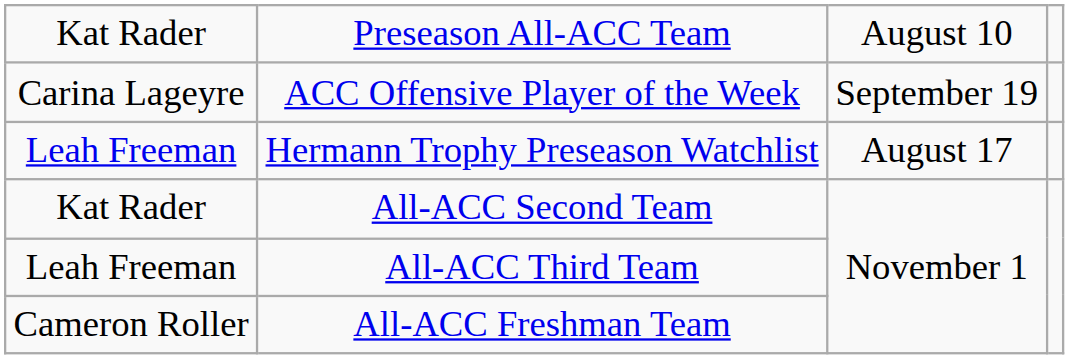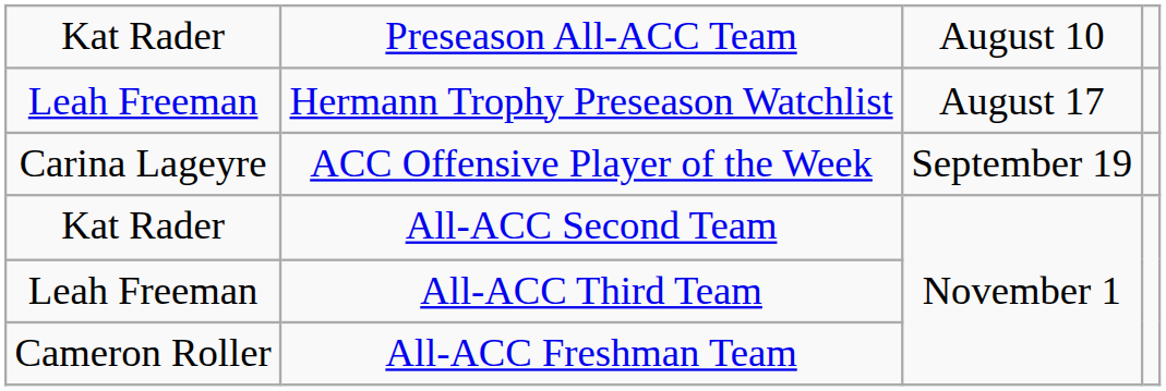rows swapped: Hermann Trophy Preseason Watchlist <-> ACC Offensive Player of the Week
